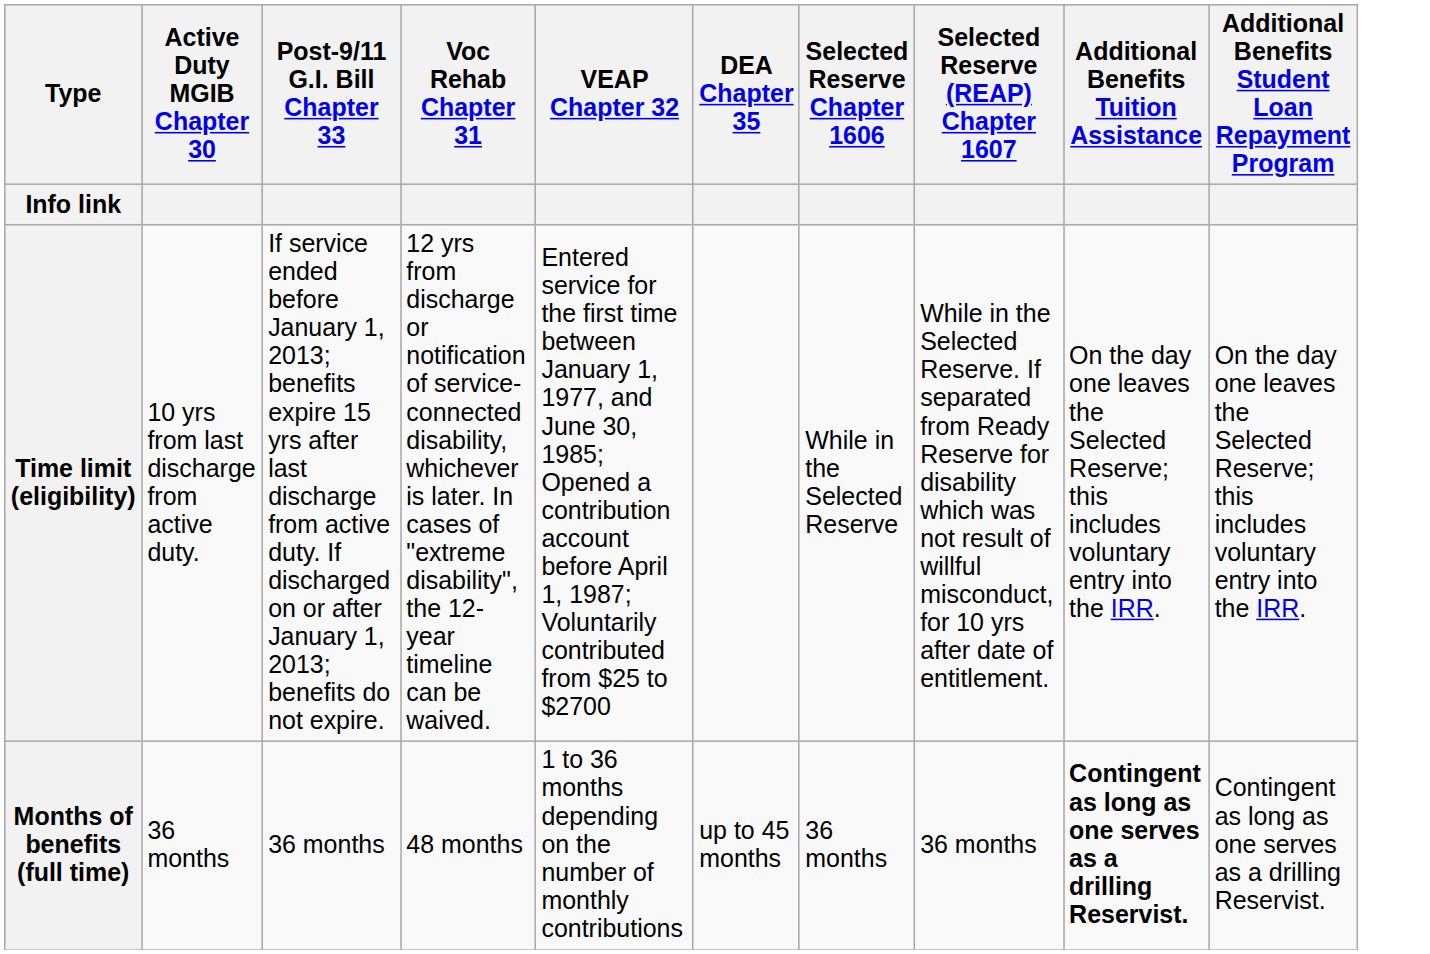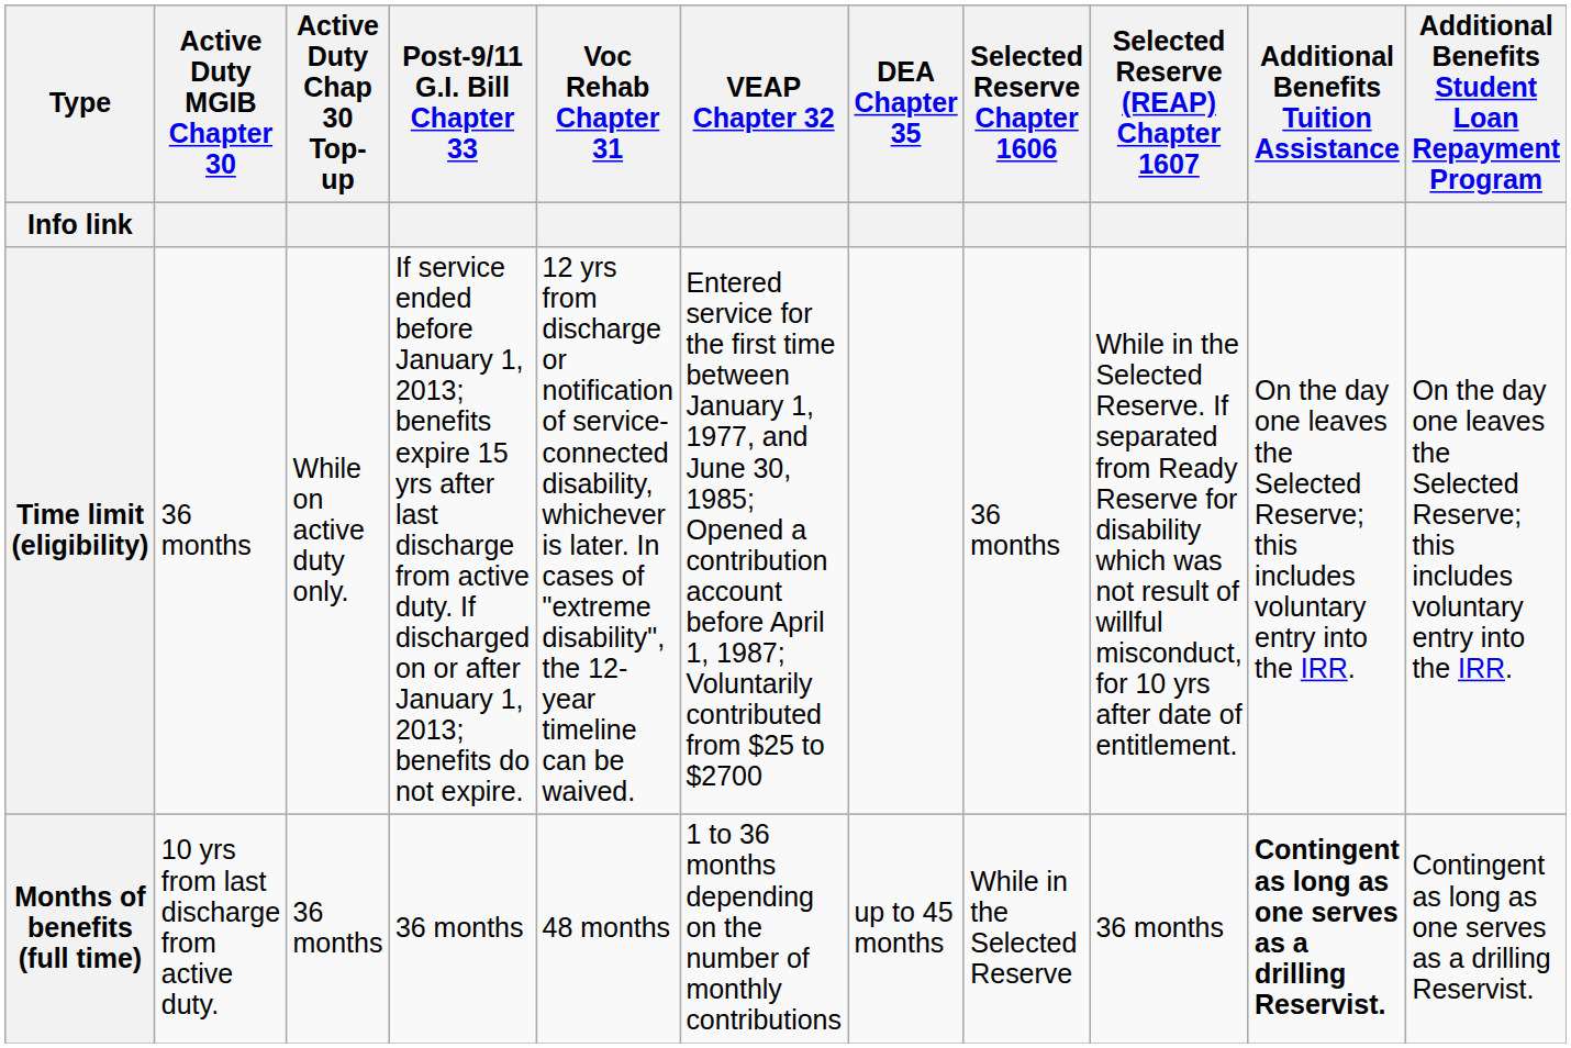+ column: Active Duty Chap 30 Top-up | While on active duty only. | 36 months
Time limit (eligibility) | Active Duty MGIB Chapter 30: 10 yrs from last discharge from active duty. -> 36 months
Time limit (eligibility) | Selected Reserve Chapter 1606: While in the Selected Reserve -> 36 months
Months of benefits (full time) | Active Duty MGIB Chapter 30: 36 months -> 10 yrs from last discharge from active duty.
Months of benefits (full time) | Selected Reserve Chapter 1606: 36 months -> While in the Selected Reserve
